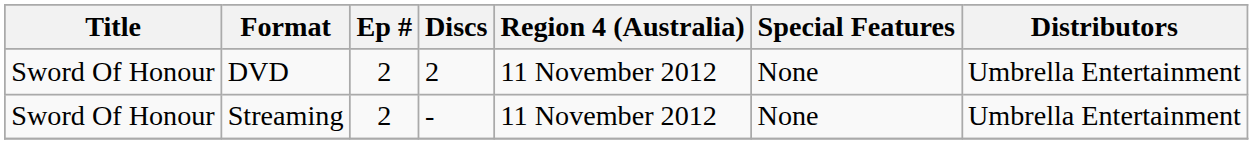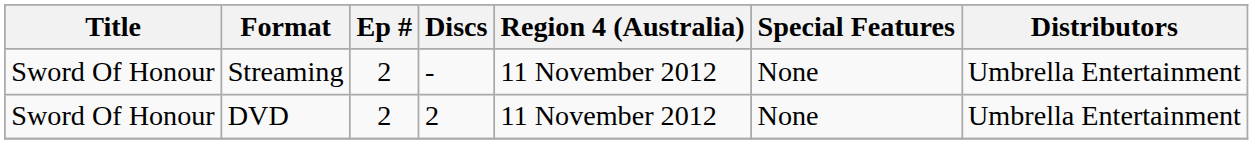rows swapped: DVD <-> Streaming
